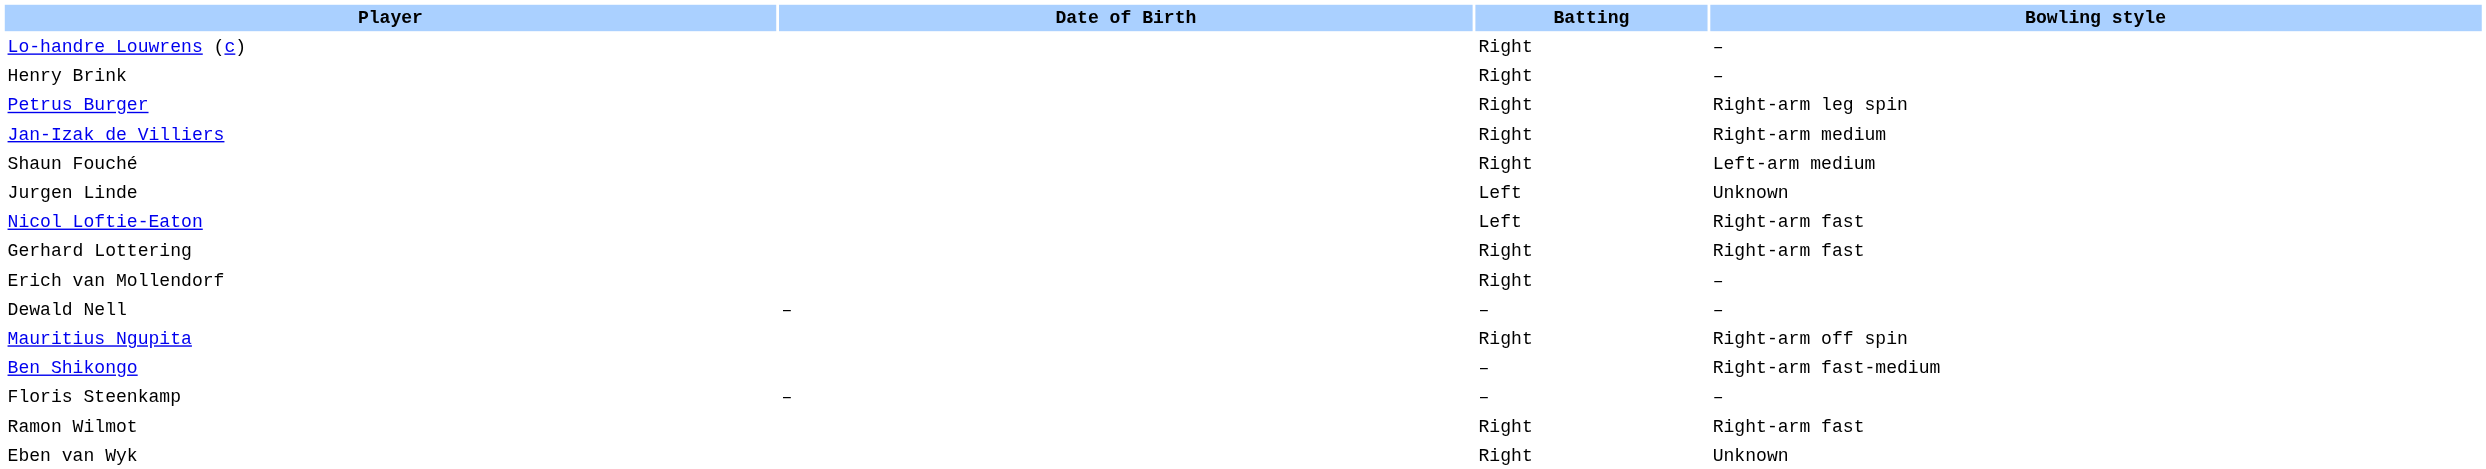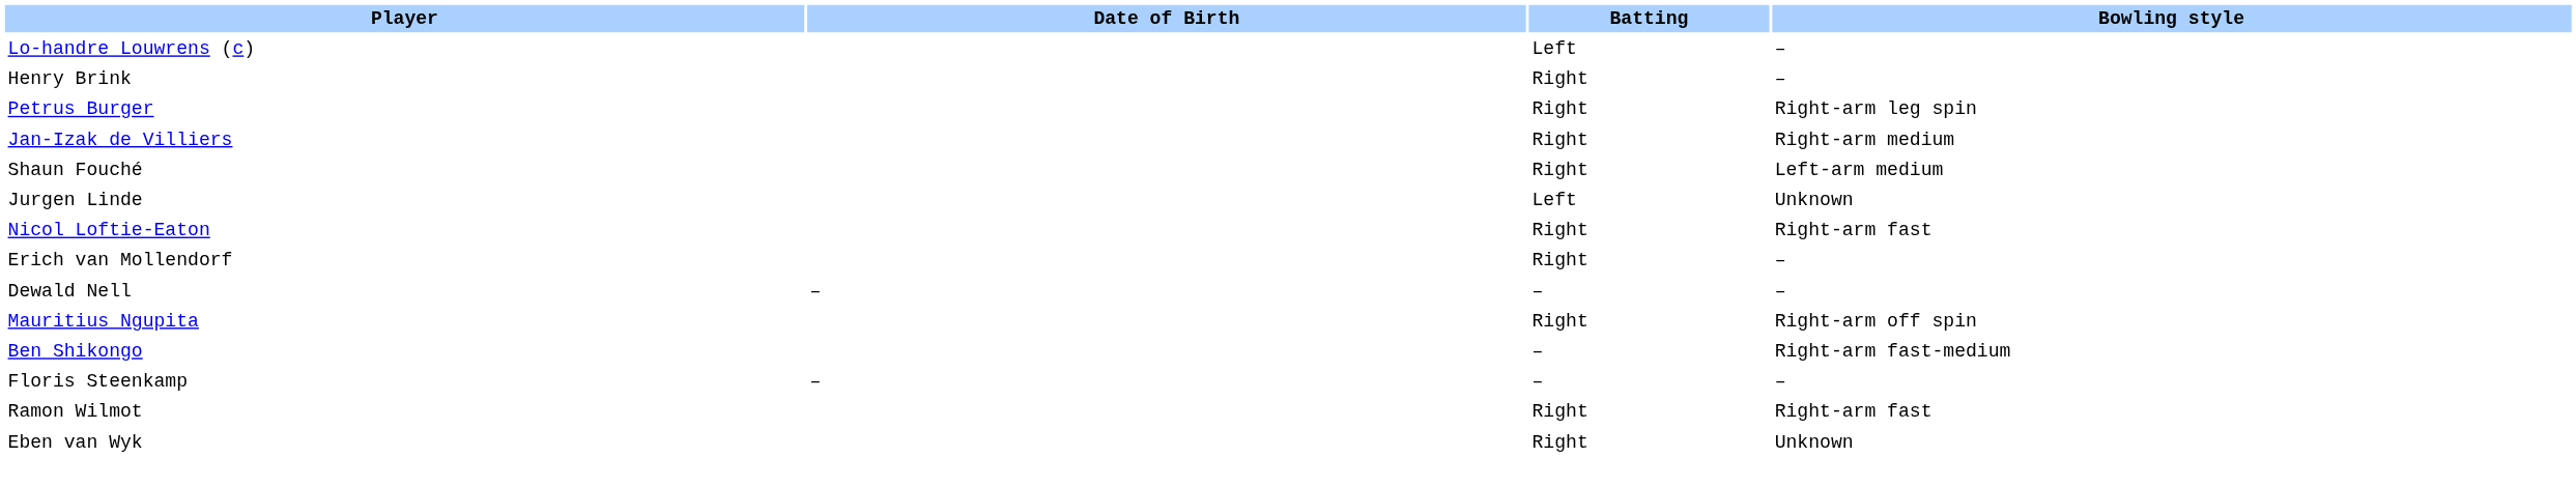Lo-handre Louwrens (c) | Batting: Right -> Left
Nicol Loftie-Eaton | Batting: Left -> Right
- row: Gerhard Lottering | Right | Right-arm fast
